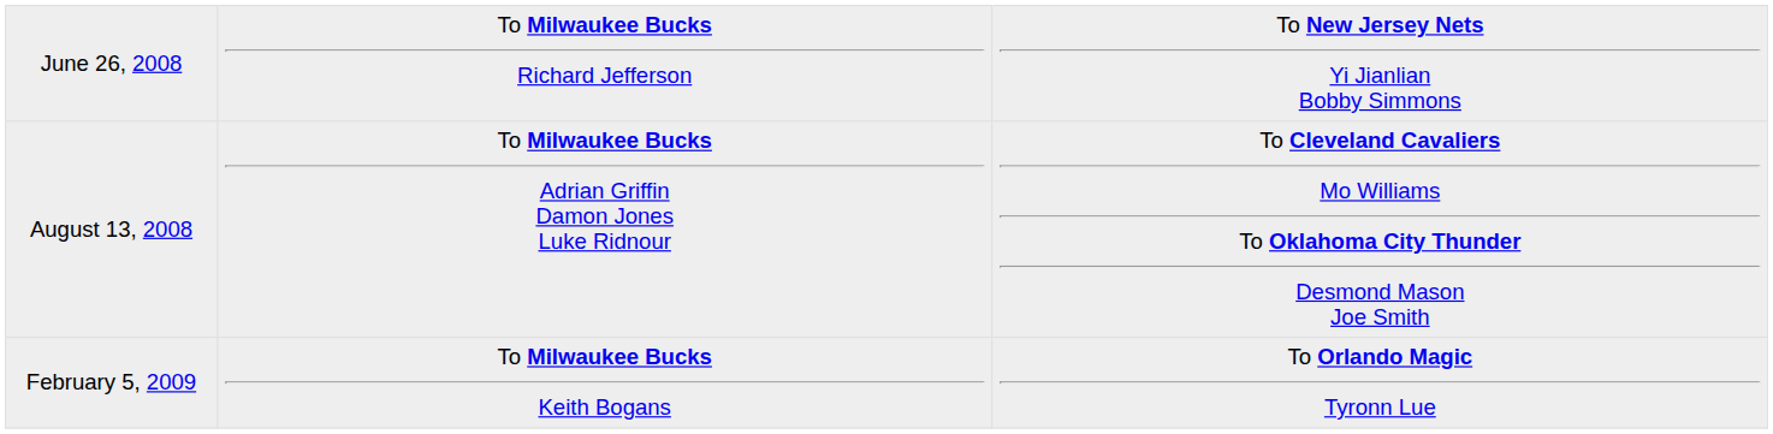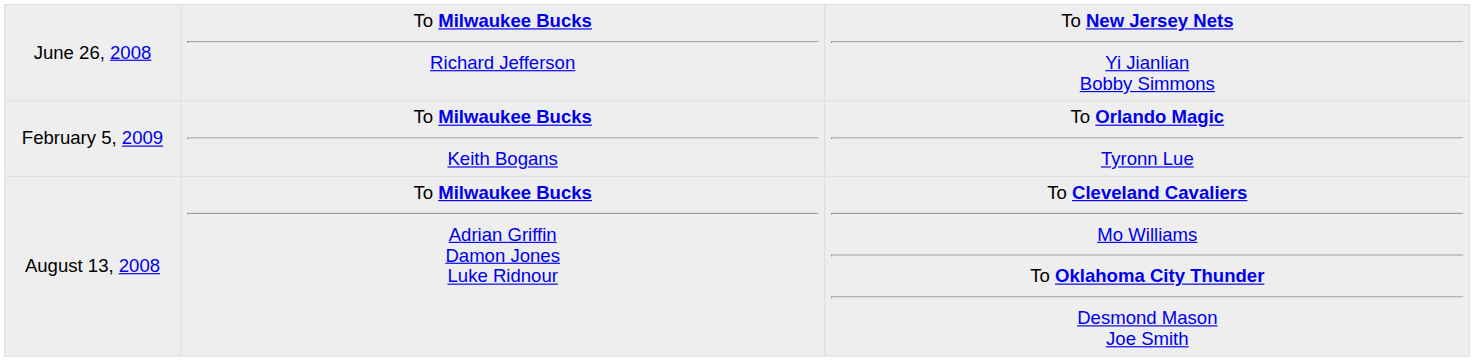rows swapped: August 13, 2008 <-> February 5, 2009
